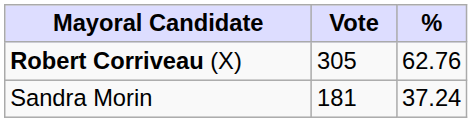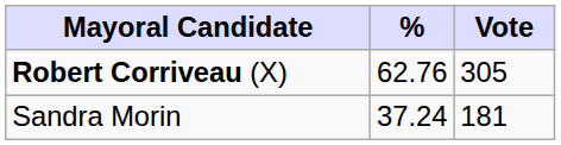columns swapped: Vote <-> %
